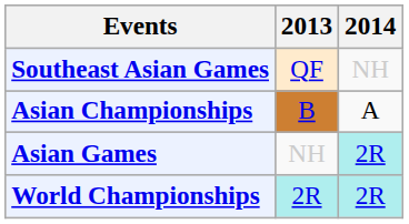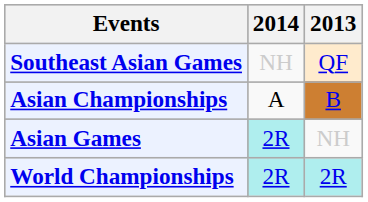columns swapped: 2013 <-> 2014
